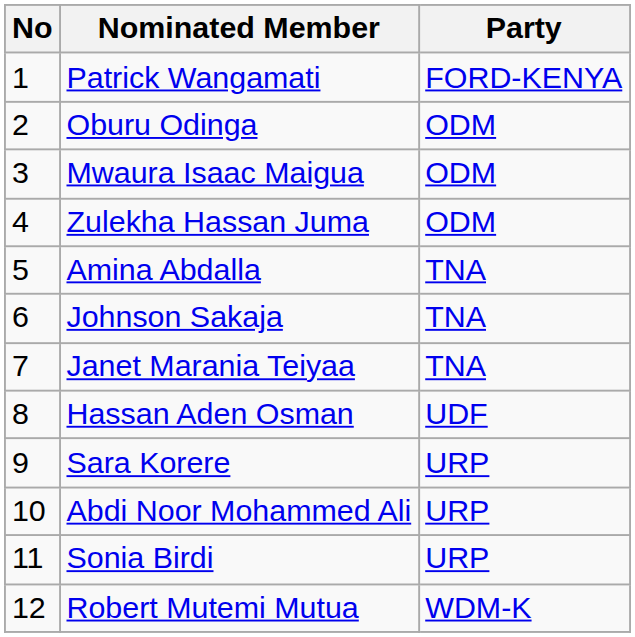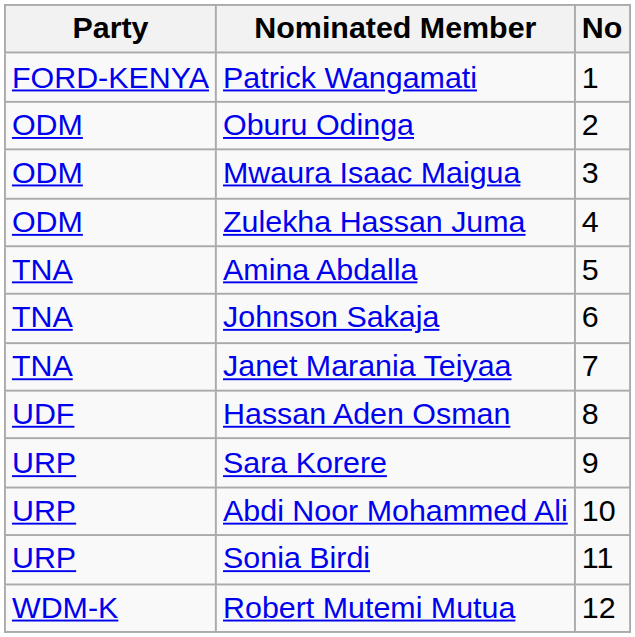columns swapped: No <-> Party
